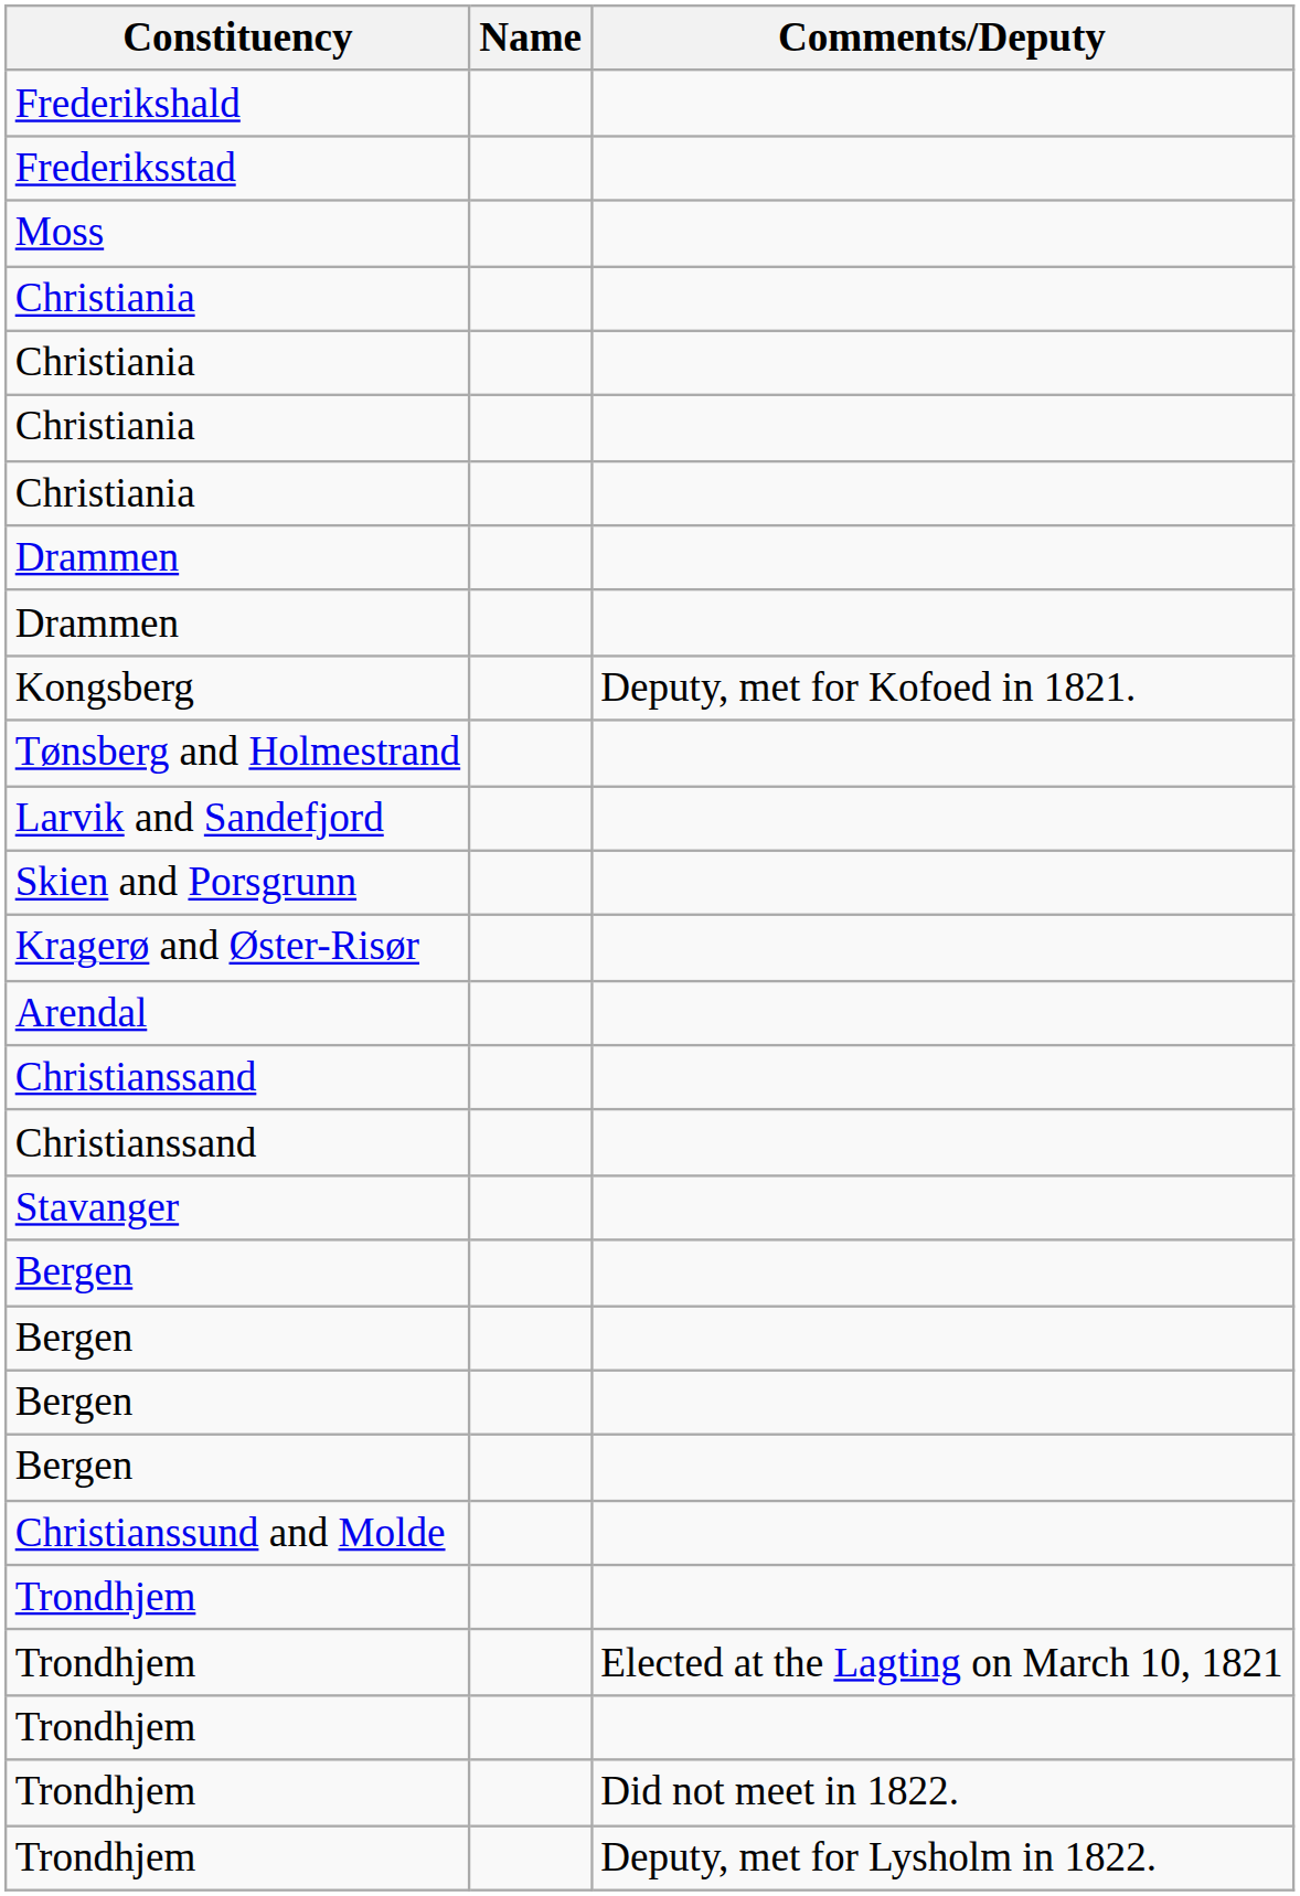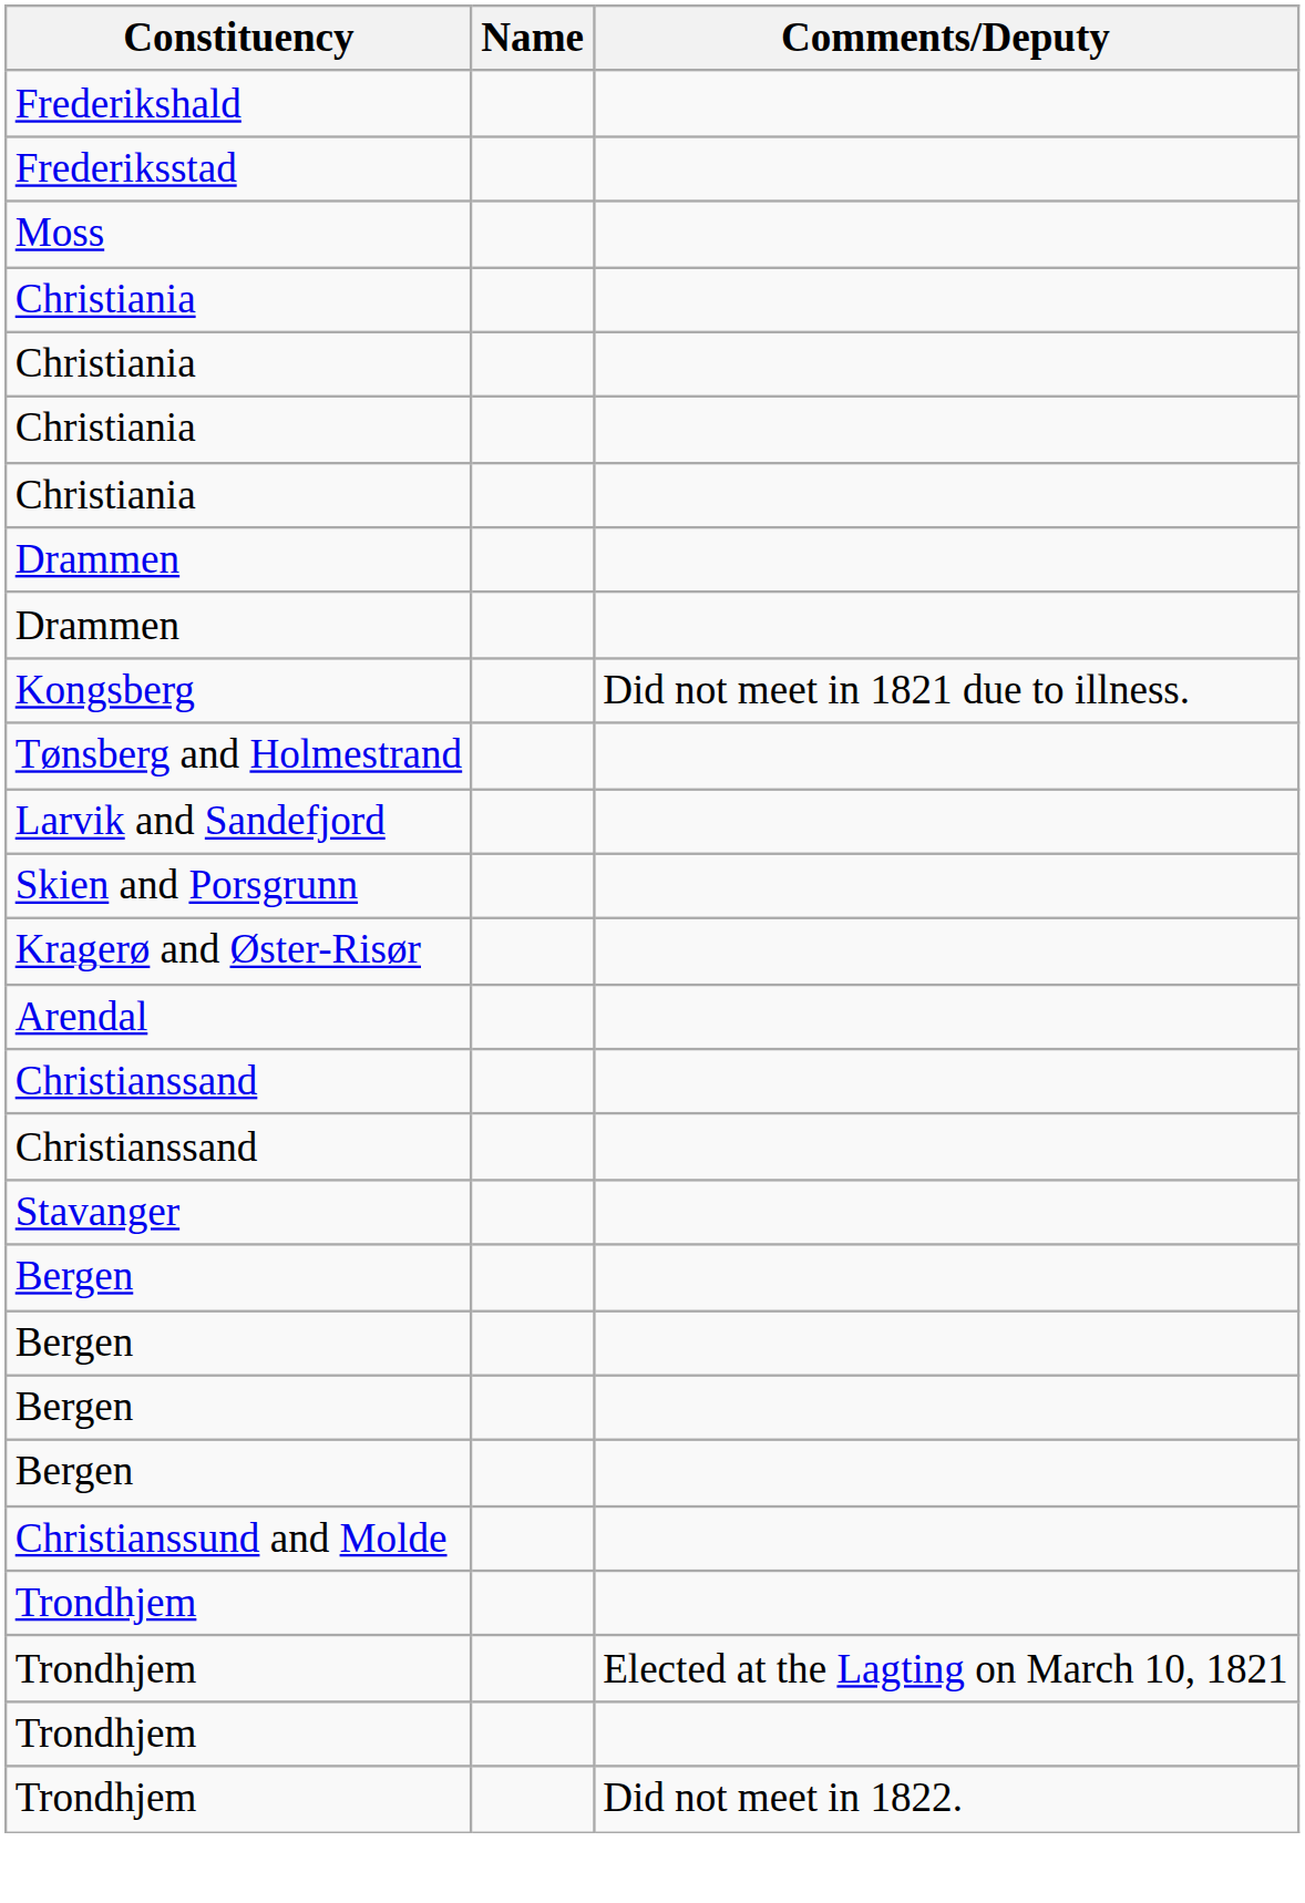+ row: Kongsberg | Did not meet in 1821 due to illness.
- row: Kongsberg | Deputy, met for Kofoed in 1821.
- row: Trondhjem | Deputy, met for Lysholm in 1822.
